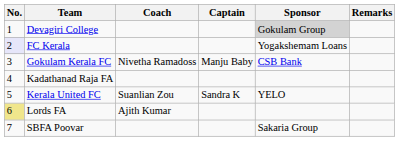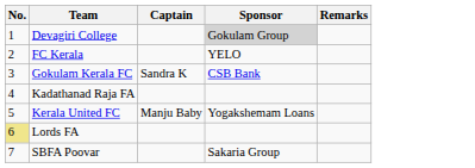- column: Coach | Nivetha Ramadoss | Suanlian Zou | Ajith Kumar
FC Kerala | No.: lavender background -> no background
FC Kerala | Sponsor: Yogakshemam Loans -> YELO
Gokulam Kerala FC | Captain: Manju Baby -> Sandra K
Kerala United FC | Captain: Sandra K -> Manju Baby
Kerala United FC | Sponsor: YELO -> Yogakshemam Loans
